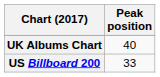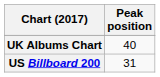US Billboard 200 | Peak position: 33 -> 31
